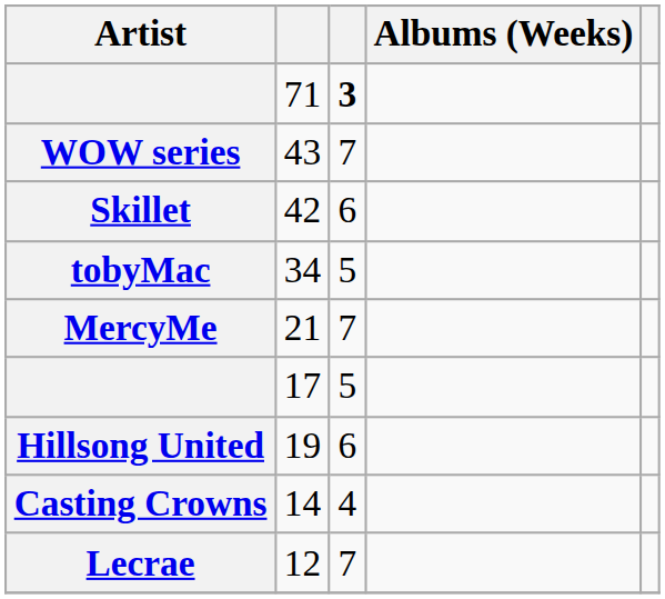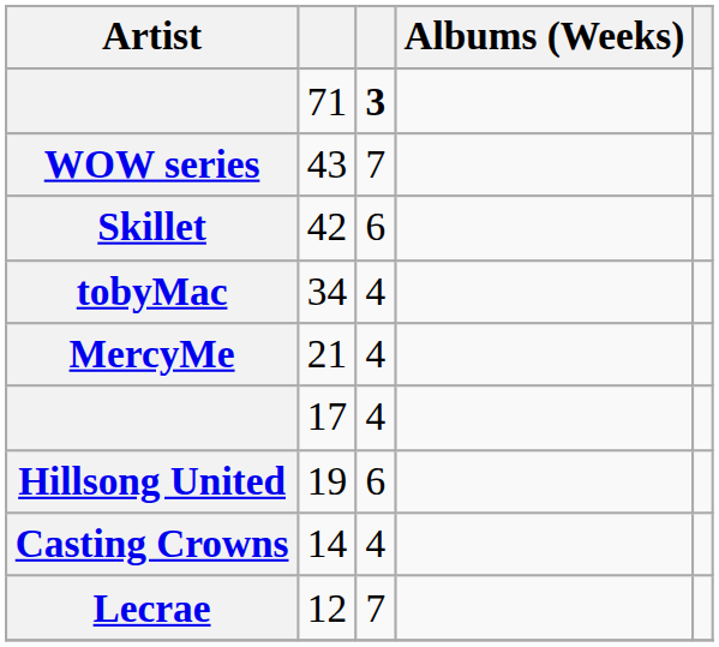34 | column 3: 5 -> 4
21 | column 3: 7 -> 4
17 | column 3: 5 -> 4
